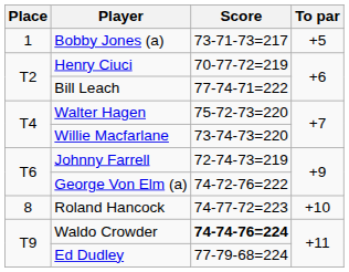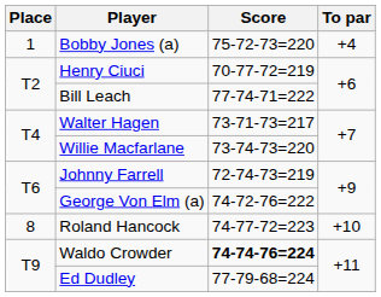Bobby Jones (a) | Score: 73-71-73=217 -> 75-72-73=220
Bobby Jones (a) | To par: +5 -> +4
Walter Hagen | Score: 75-72-73=220 -> 73-71-73=217
